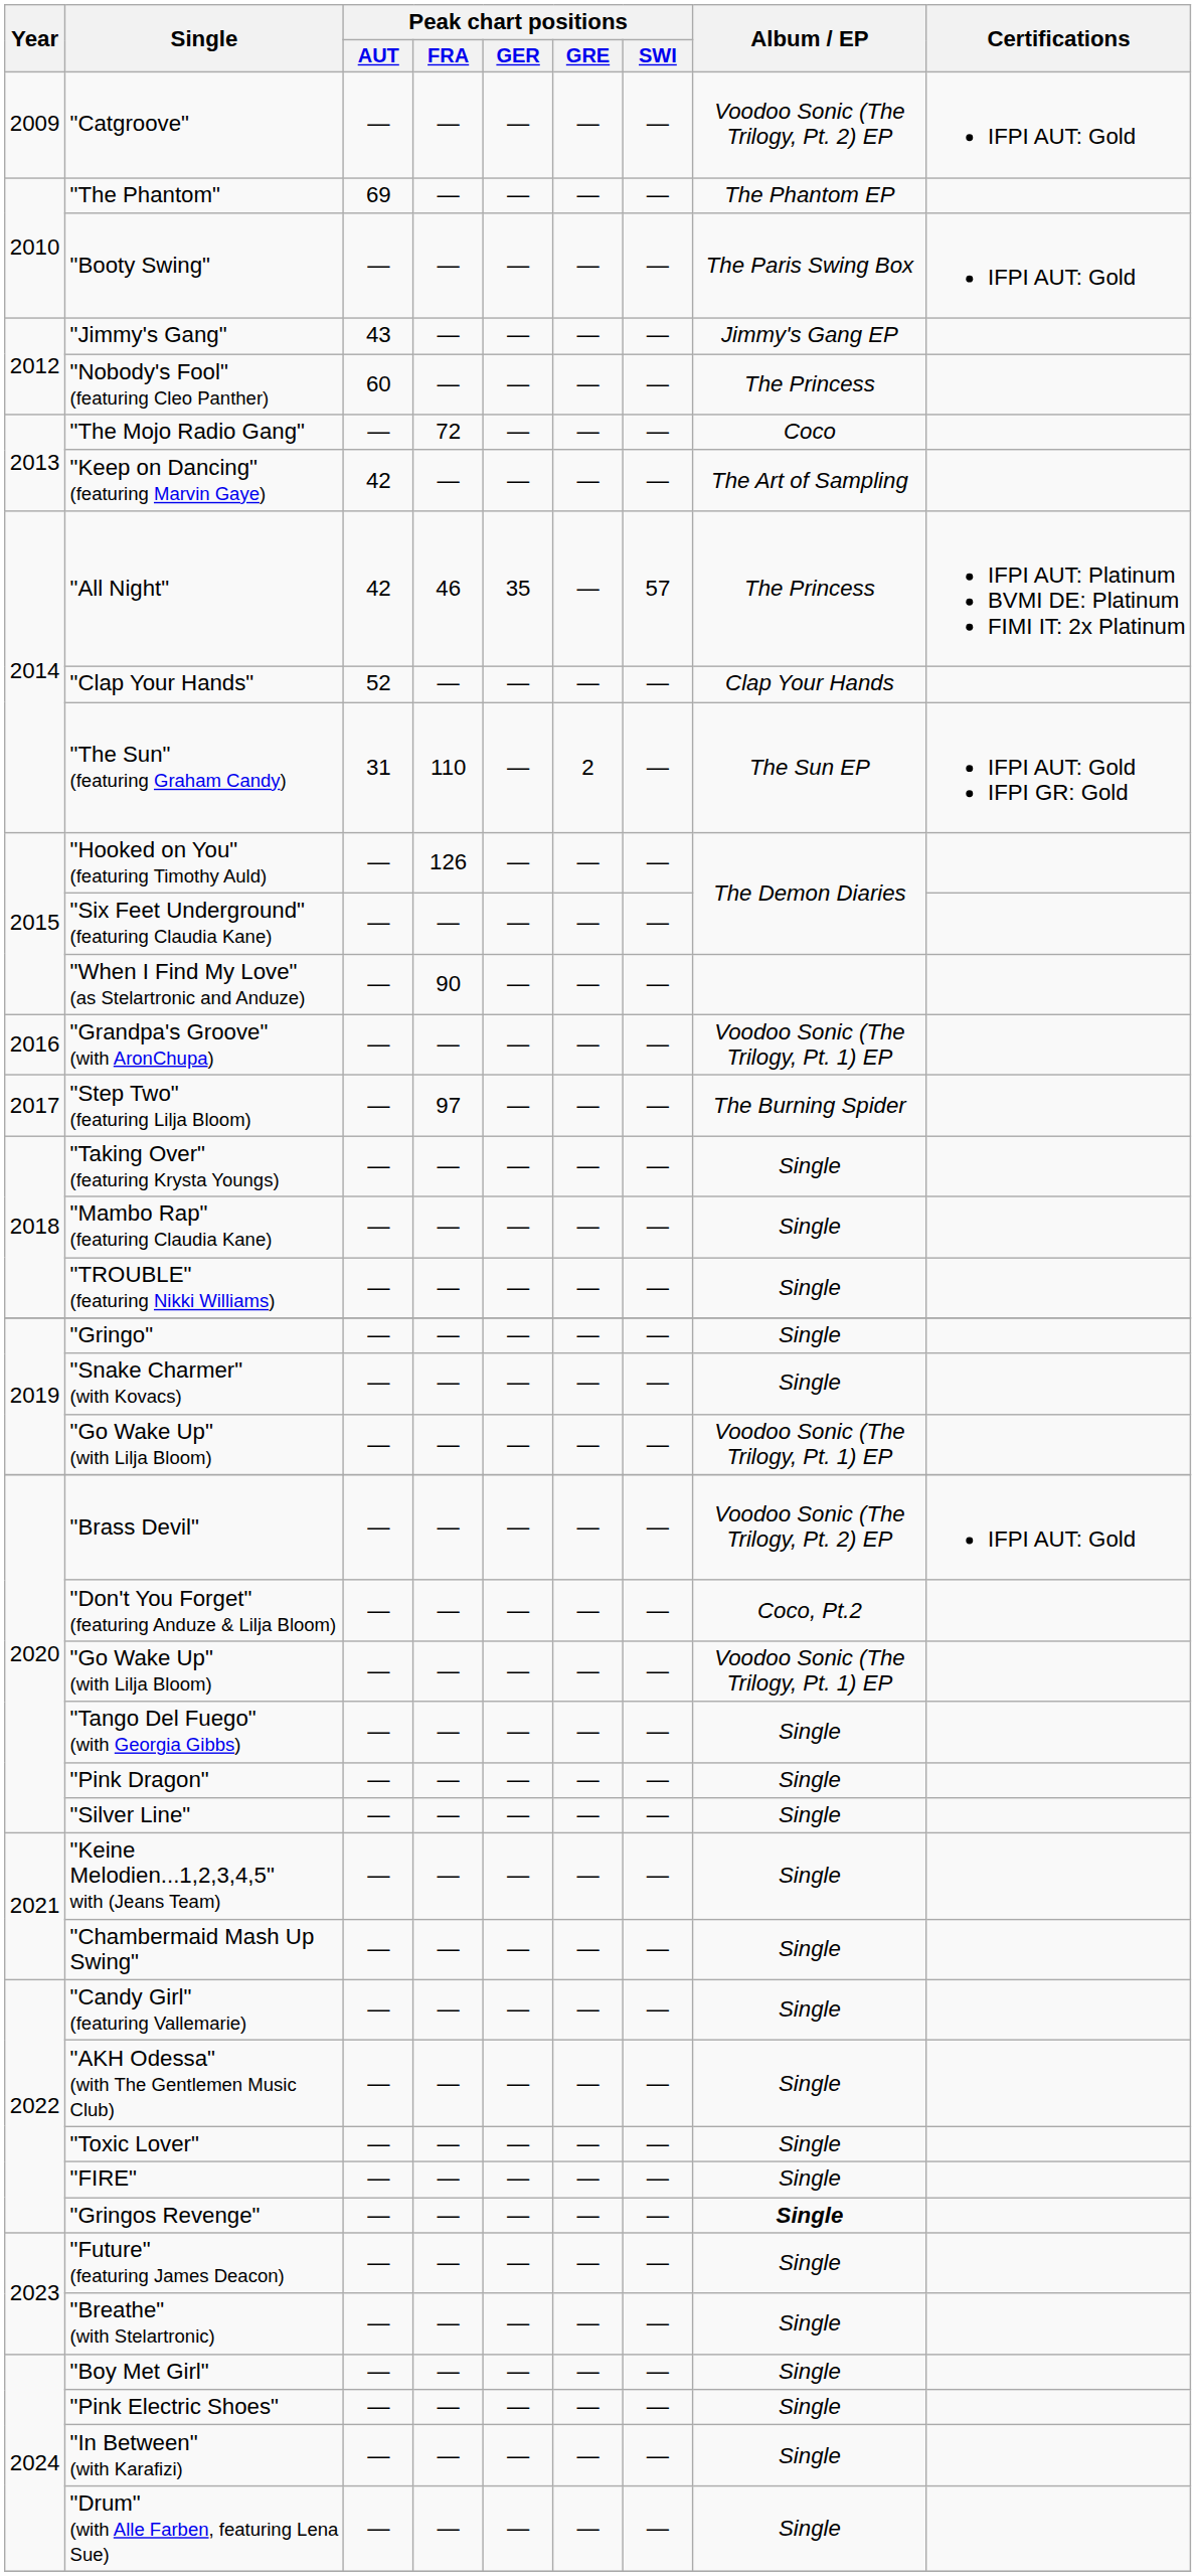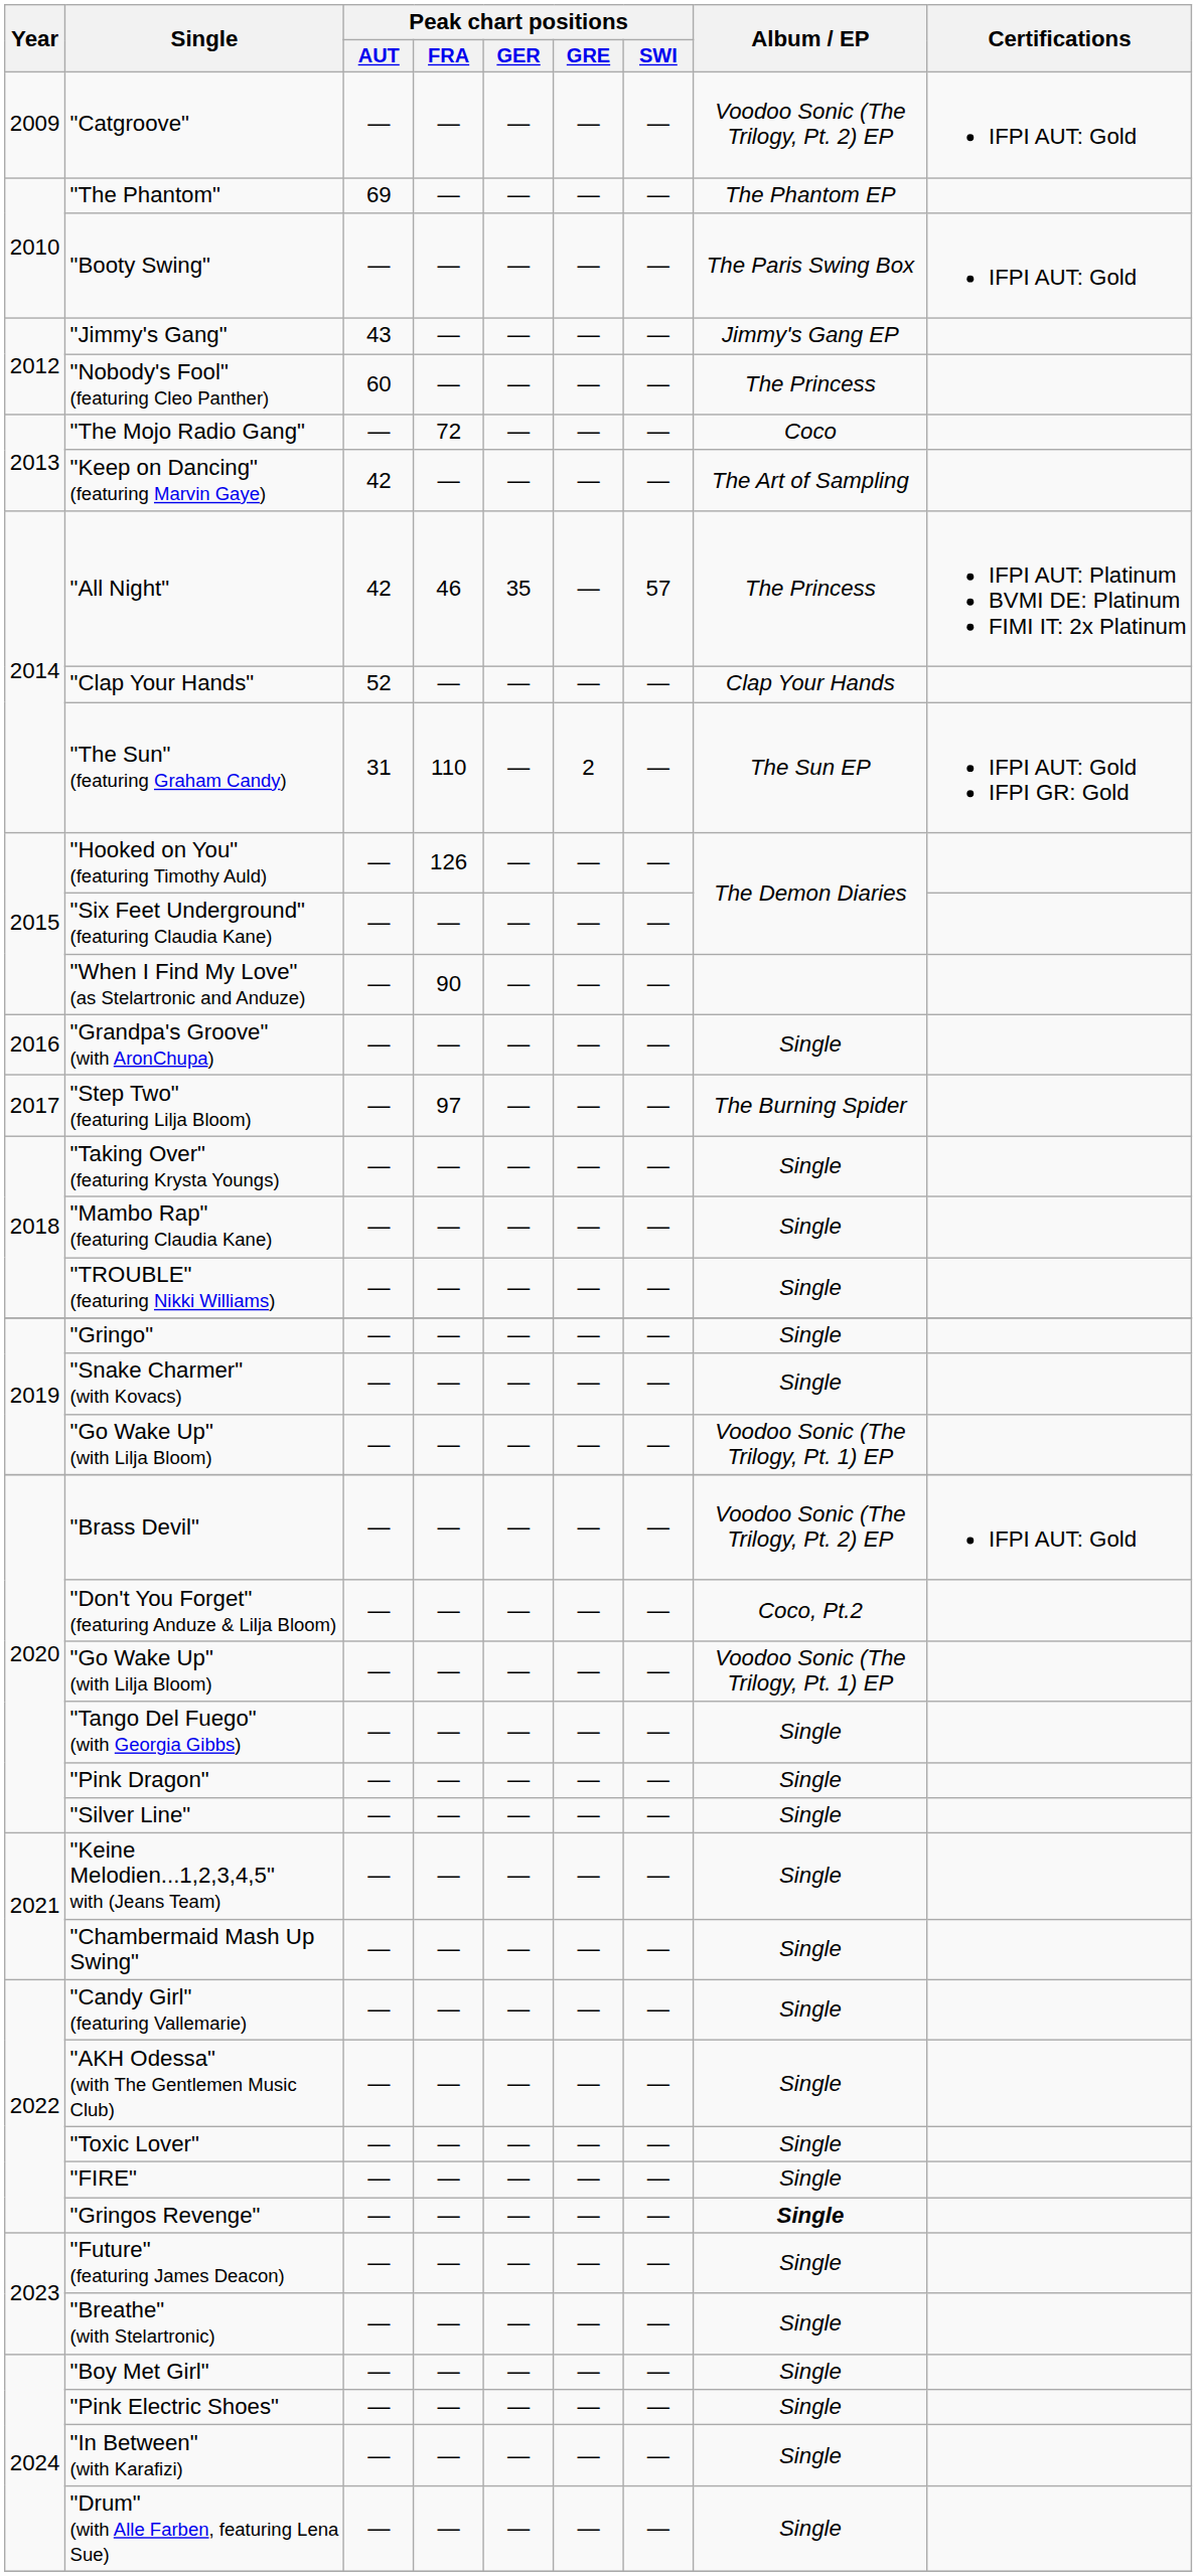"Grandpa's Groove" (with AronChupa) | Album / EP: Voodoo Sonic (The Trilogy, Pt. 1) EP -> Single
